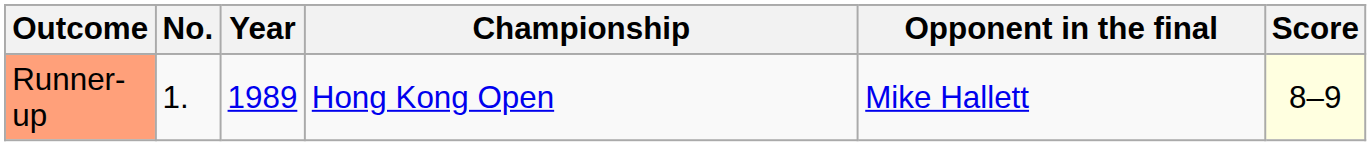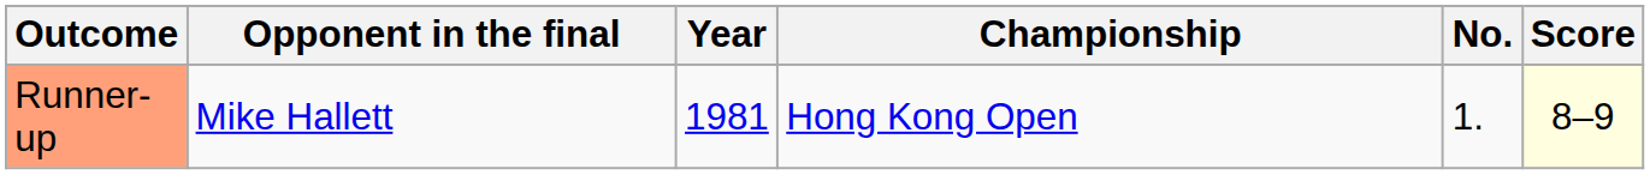columns swapped: No. <-> Opponent in the final
Runner-up | Year: 1989 -> 1981
